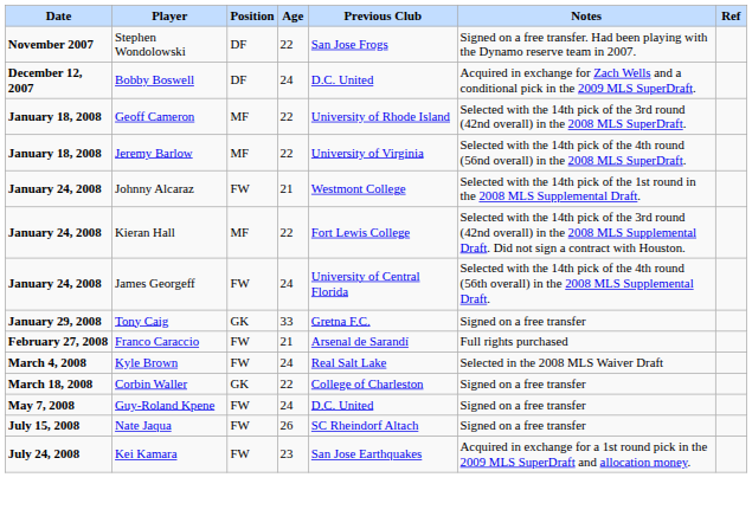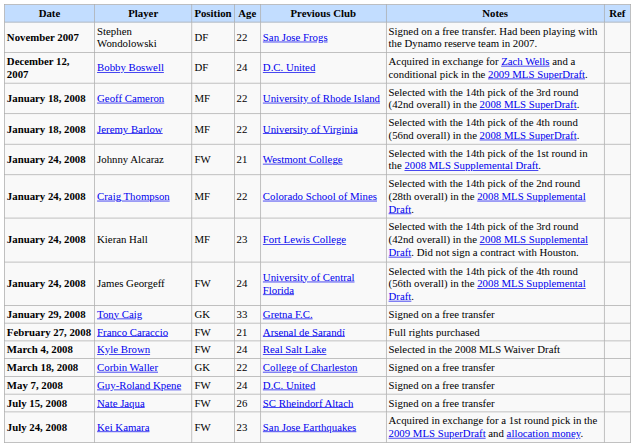+ row: January 24, 2008 | Craig Thompson | MF | 22 | Colorado School of Mines | Selected with the 14th pick of the 2nd round (28th overall) in the 2008 MLS Supplemental Draft.
Kieran Hall | Age: 22 -> 23
